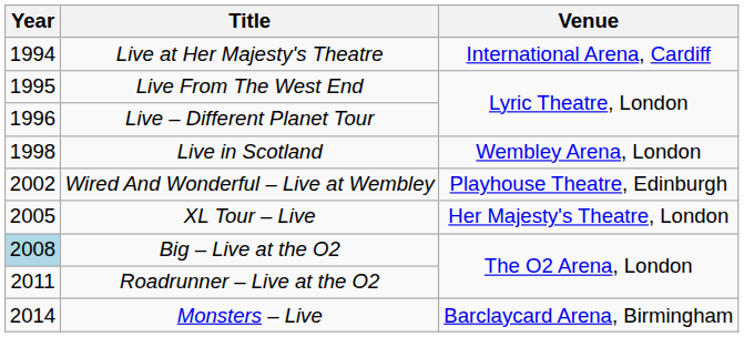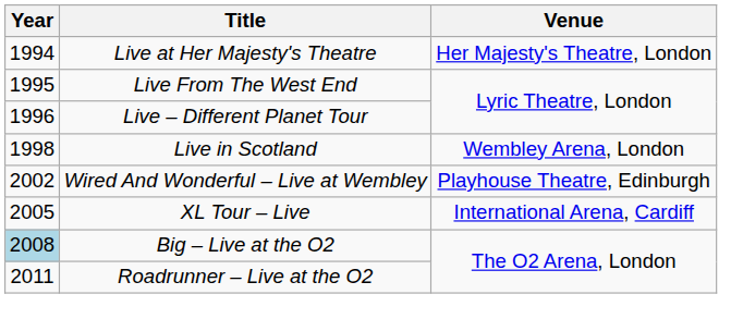Live at Her Majesty's Theatre | Venue: International Arena, Cardiff -> Her Majesty's Theatre, London
XL Tour – Live | Venue: Her Majesty's Theatre, London -> International Arena, Cardiff
- row: 2014 | Monsters – Live | Barclaycard Arena, Birmingham
